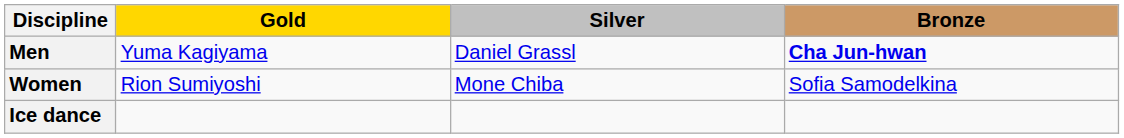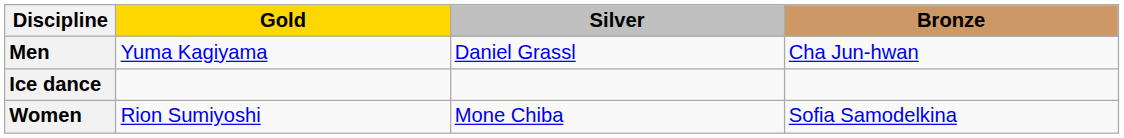Men | Bronze: bold -> normal
rows swapped: Women <-> Ice dance
